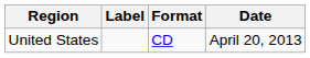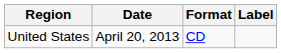columns swapped: Date <-> Label
